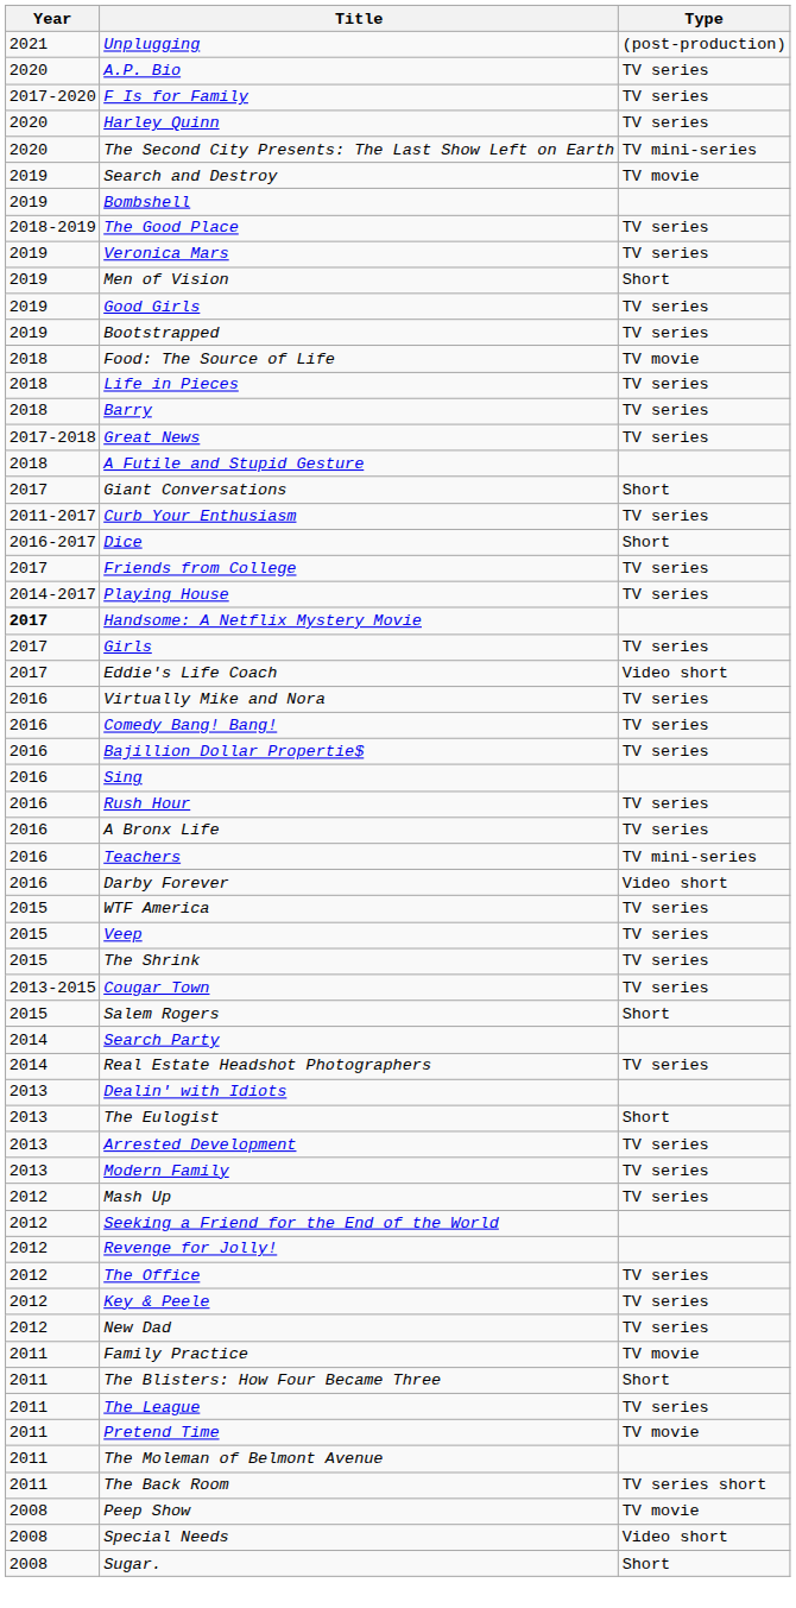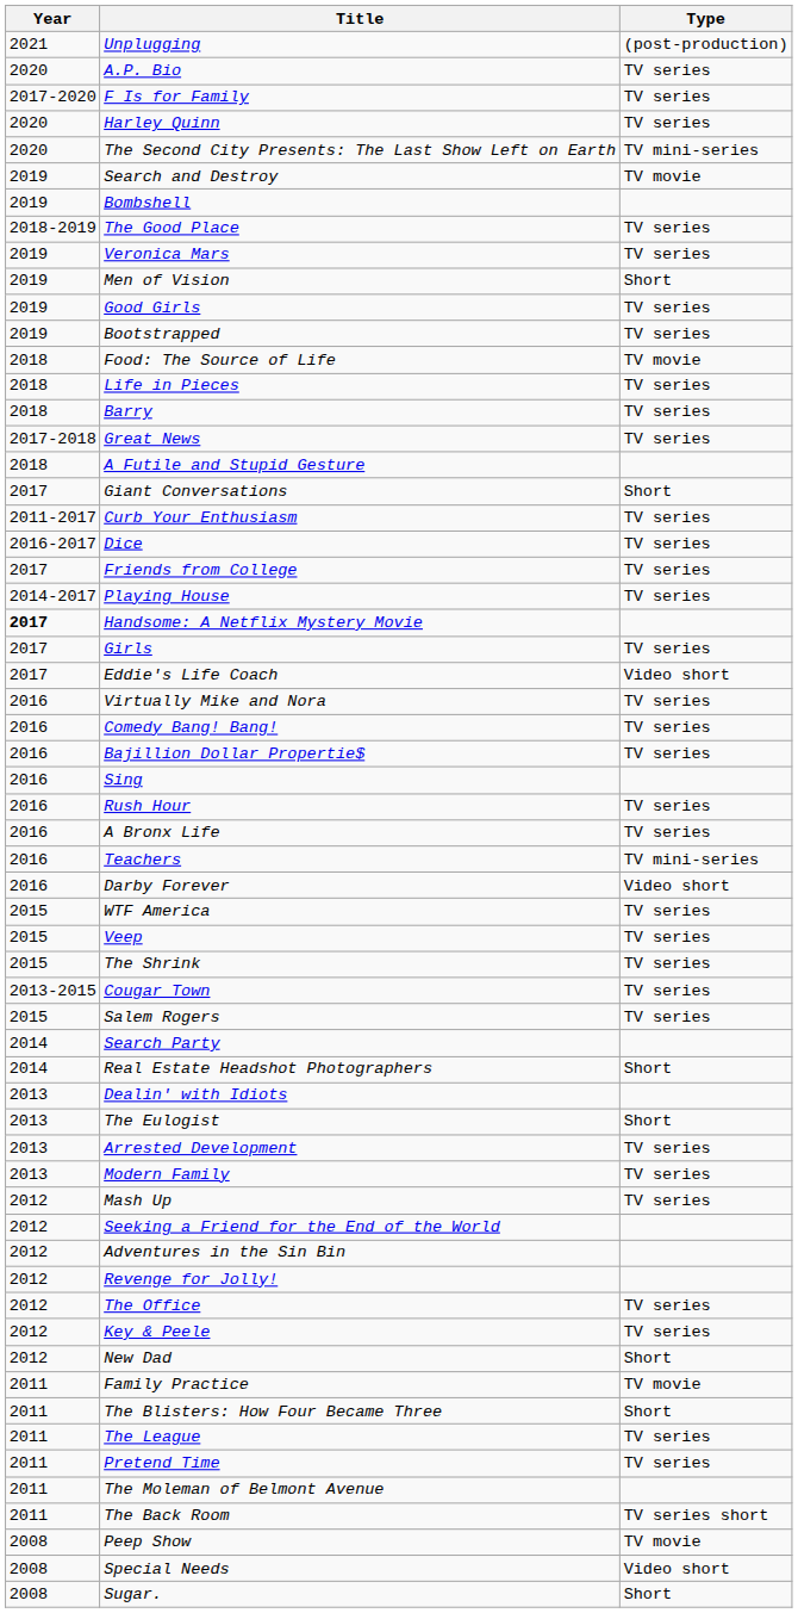Dice | Type: Short -> TV series
Salem Rogers | Type: Short -> TV series
Real Estate Headshot Photographers | Type: TV series -> Short
+ row: 2012 | Adventures in the Sin Bin
New Dad | Type: TV series -> Short
Pretend Time | Type: TV movie -> TV series
